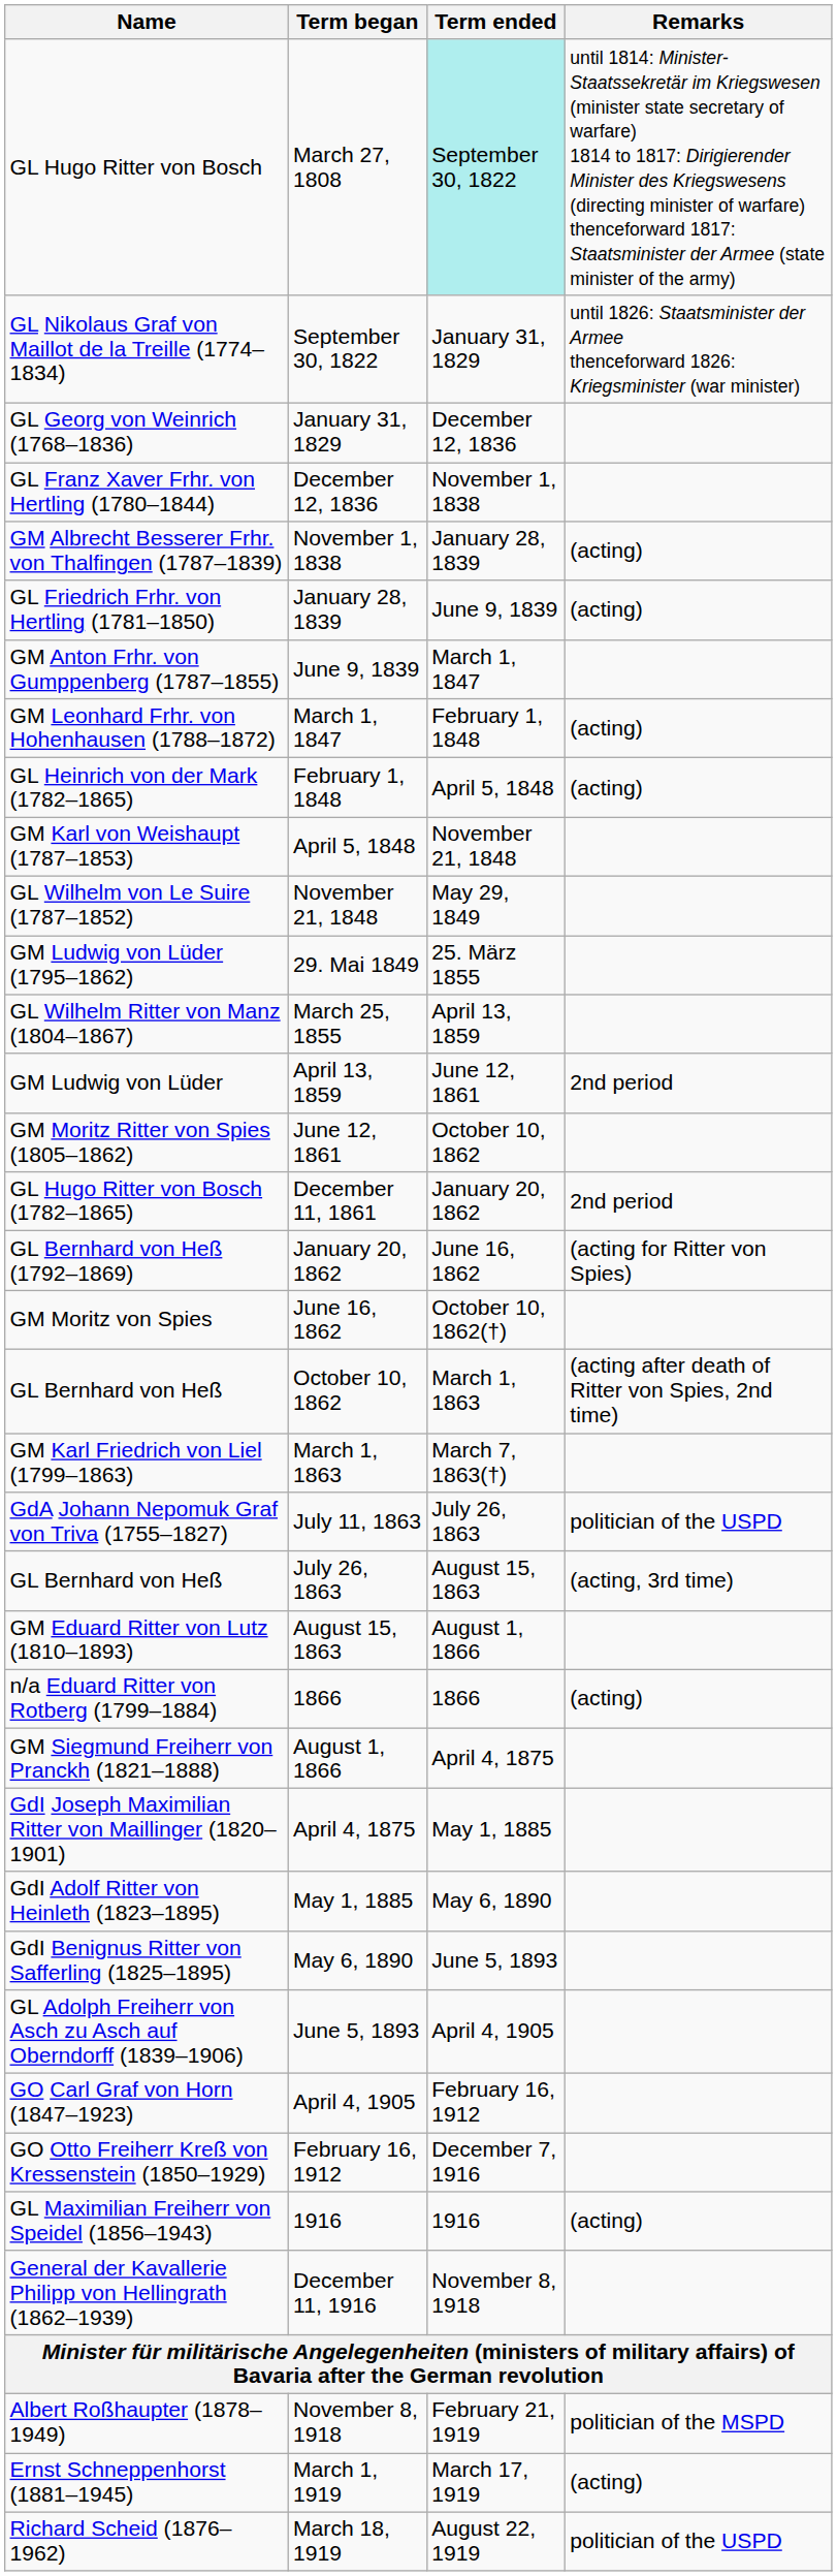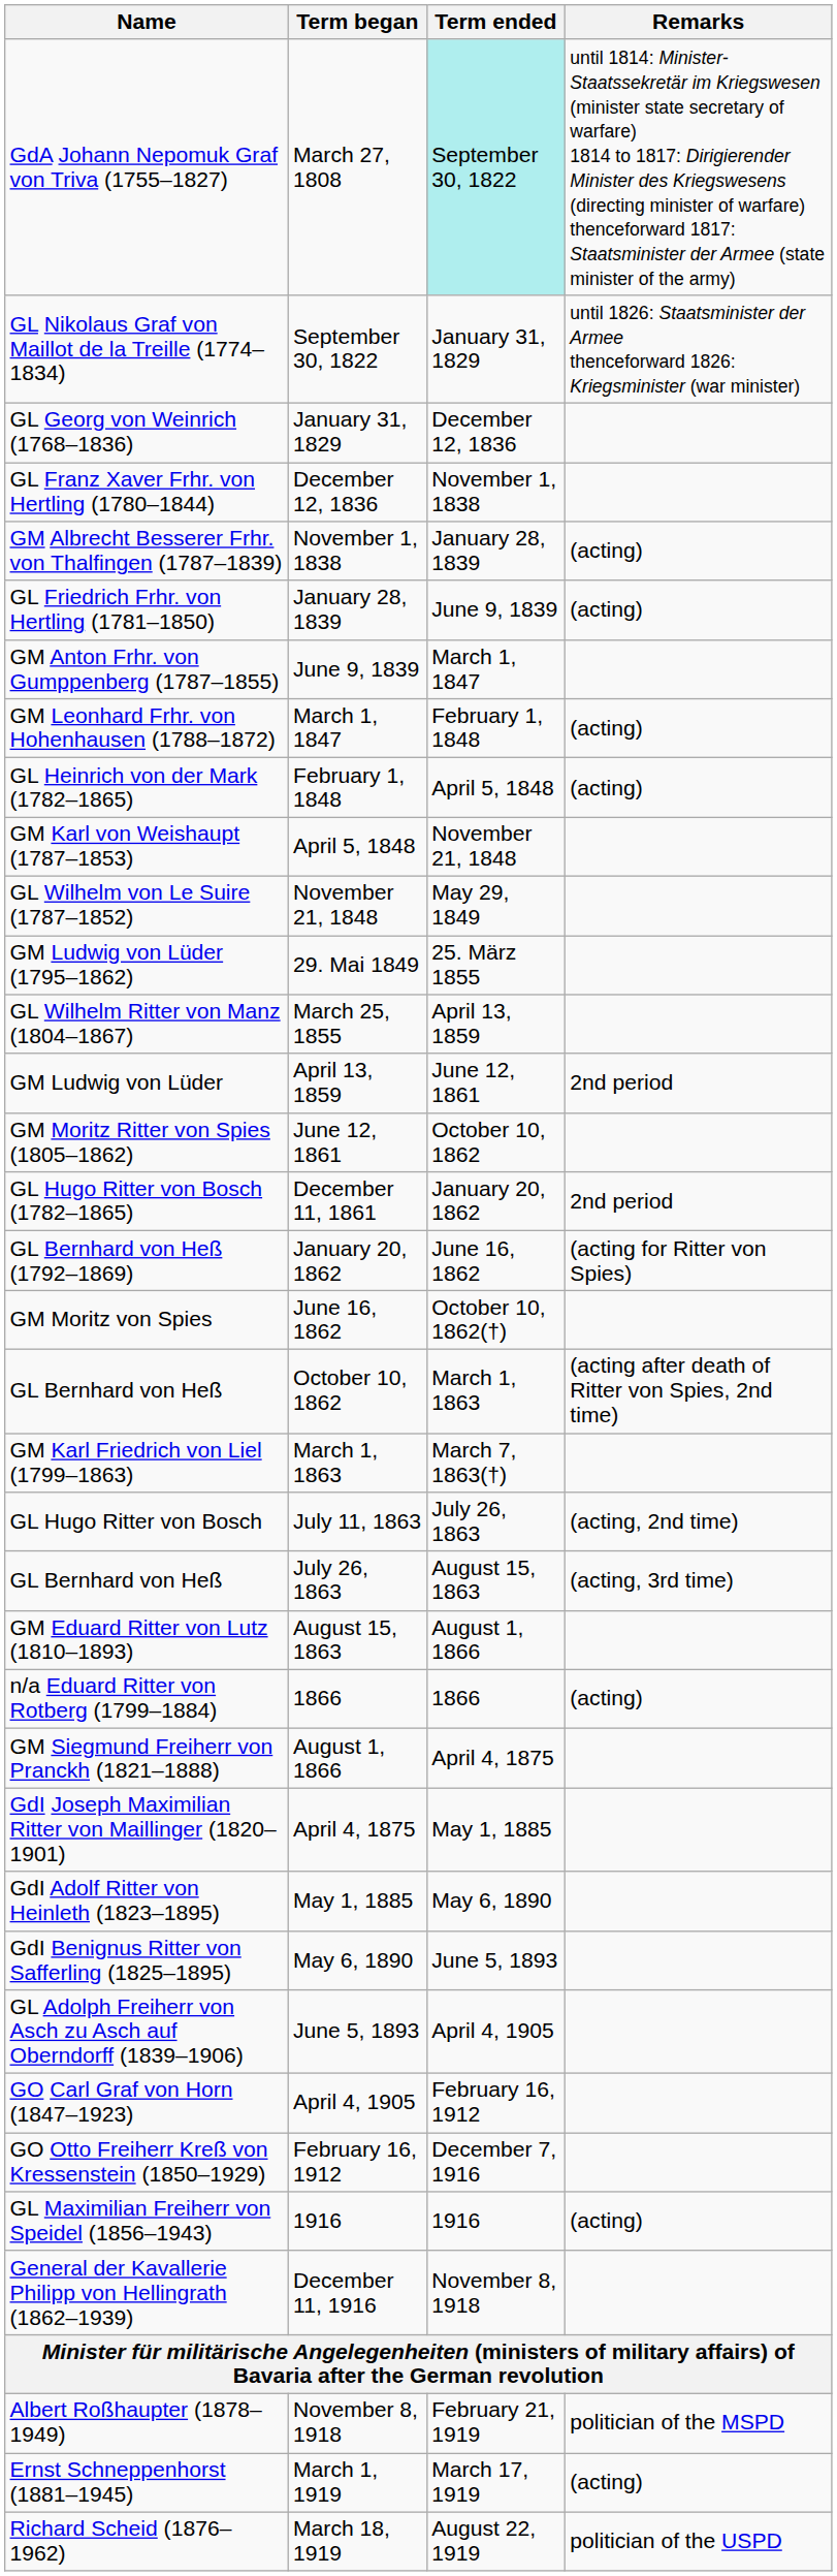March 27, 1808 | Name: GL Hugo Ritter von Bosch -> GdA Johann Nepomuk Graf von Triva (1755–1827)
July 11, 1863 | Name: GdA Johann Nepomuk Graf von Triva (1755–1827) -> GL Hugo Ritter von Bosch
July 11, 1863 | Remarks: politician of the USPD -> (acting, 2nd time)
